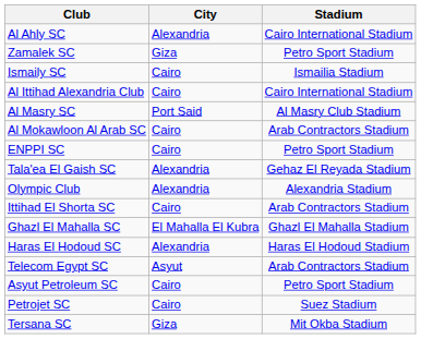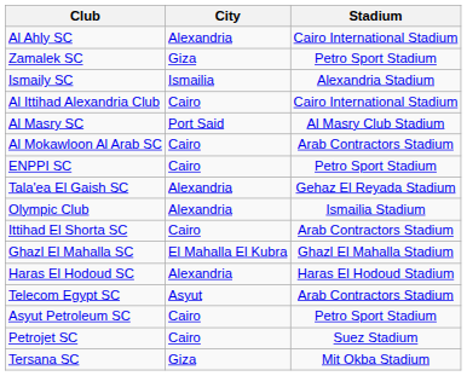Ismaily SC | City: Cairo -> Ismailia
Ismaily SC | Stadium: Ismailia Stadium -> Alexandria Stadium
Olympic Club | Stadium: Alexandria Stadium -> Ismailia Stadium
